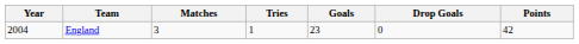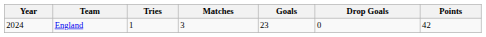columns swapped: Matches <-> Tries
England | Year: 2004 -> 2024
